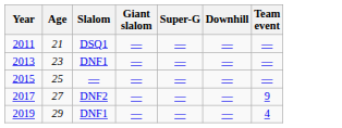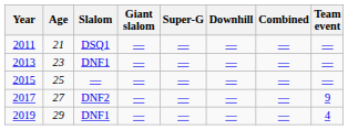+ column: Combined | — | — | — | — | —
